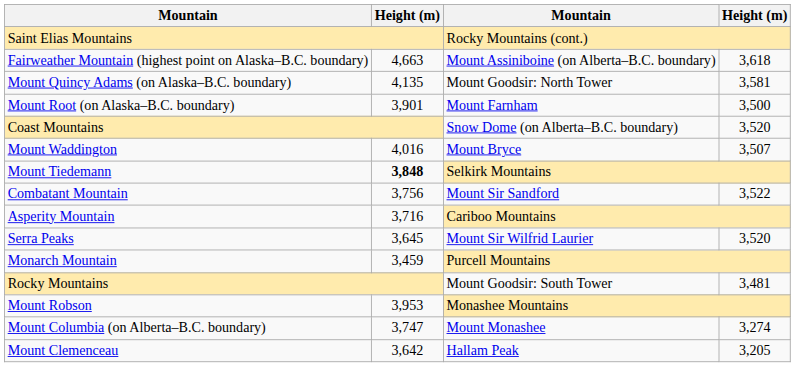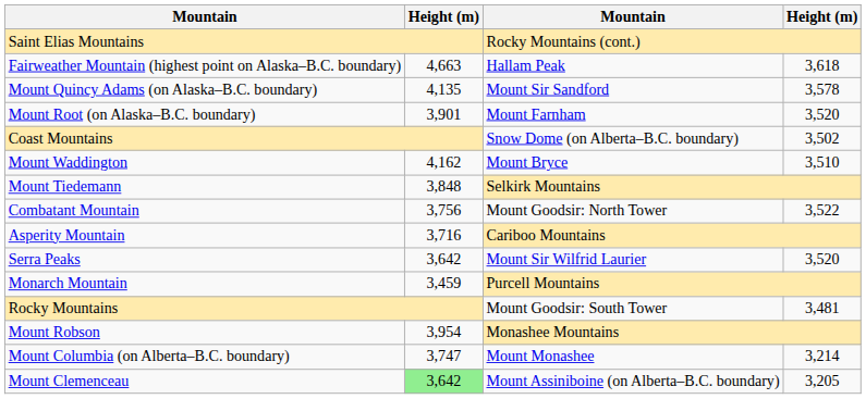Fairweather Mountain (highest point on Alaska–B.C. boundary) | column 3: Mount Assiniboine (on Alberta–B.C. boundary) -> Hallam Peak
Mount Quincy Adams (on Alaska–B.C. boundary) | column 3: Mount Goodsir: North Tower -> Mount Sir Sandford
Mount Quincy Adams (on Alaska–B.C. boundary) | column 4: 3,581 -> 3,578
Mount Root (on Alaska–B.C. boundary) | column 4: 3,500 -> 3,520
Coast Mountains | column 4: 3,520 -> 3,502
Mount Waddington | column 2: 4,016 -> 4,162
Mount Waddington | column 4: 3,507 -> 3,510
Mount Tiedemann | column 2: bold -> normal
Combatant Mountain | column 3: Mount Sir Sandford -> Mount Goodsir: North Tower
Serra Peaks | column 2: 3,645 -> 3,642
Mount Robson | column 2: 3,953 -> 3,954
Mount Columbia (on Alberta–B.C. boundary) | column 4: 3,274 -> 3,214
Mount Clemenceau | column 2: no background -> lightgreen background
Mount Clemenceau | column 3: Hallam Peak -> Mount Assiniboine (on Alberta–B.C. boundary)
